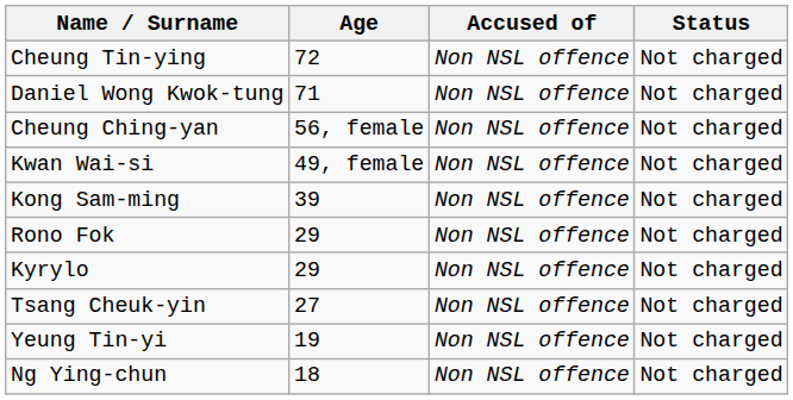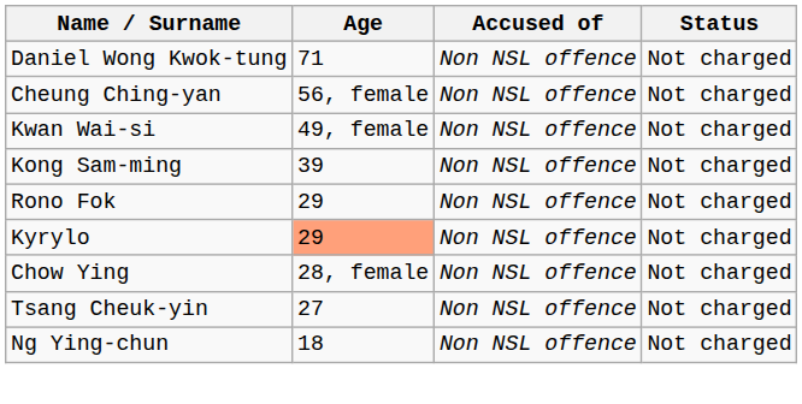- row: Cheung Tin-ying | 72 | Non NSL offence | Not charged
Kyrylo | Age: no background -> lightsalmon background
+ row: Chow Ying | 28, female | Non NSL offence | Not charged
- row: Yeung Tin-yi | 19 | Non NSL offence | Not charged
